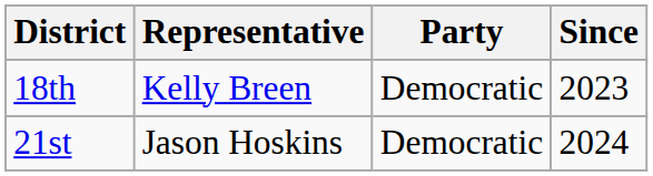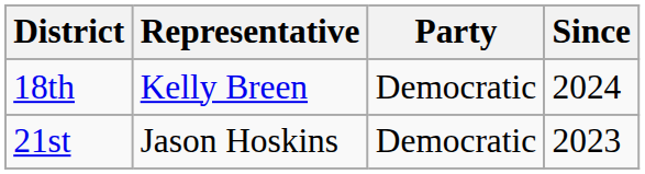18th | Since: 2023 -> 2024
21st | Since: 2024 -> 2023
